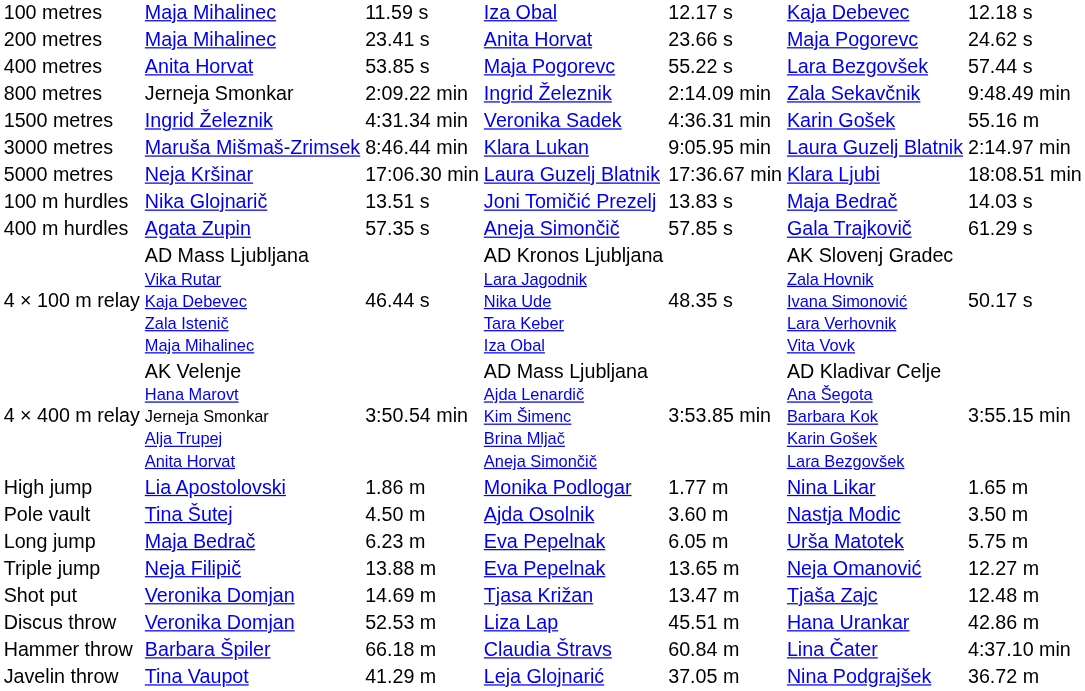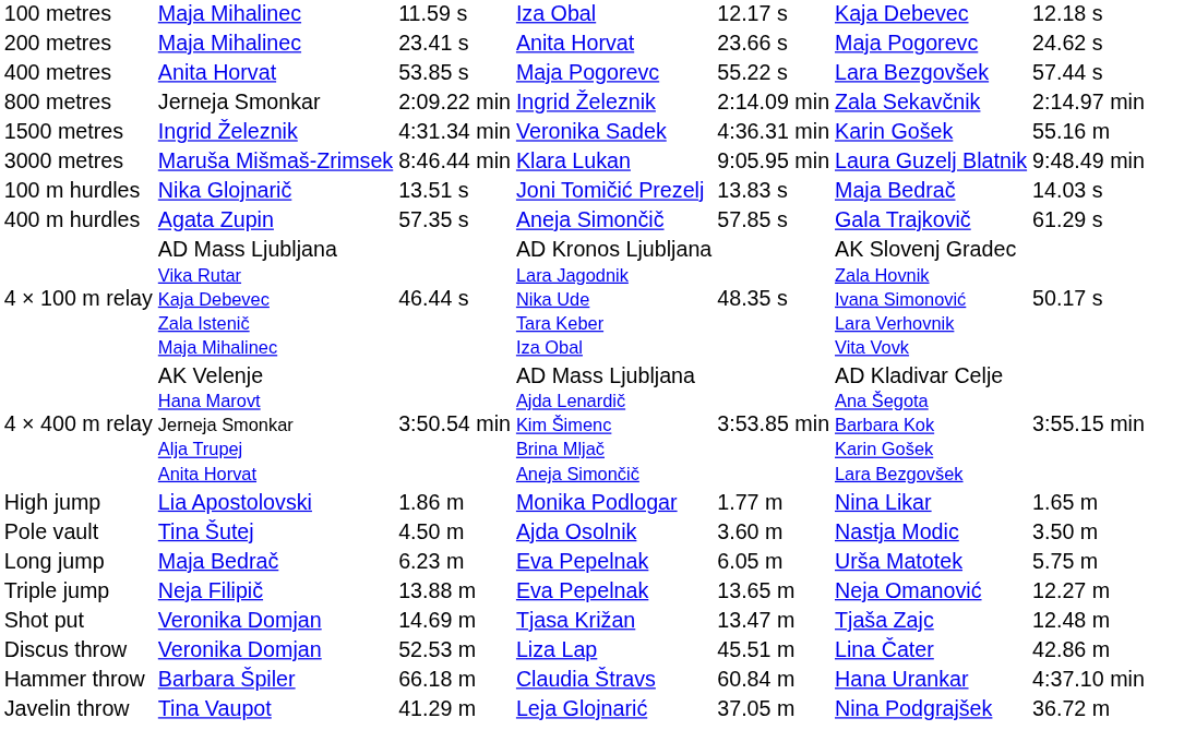800 metres | column 7: 9:48.49 min -> 2:14.97 min
3000 metres | column 7: 2:14.97 min -> 9:48.49 min
- row: 5000 metres | Neja Kršinar | 17:06.30 min | Laura Guzelj Blatnik | 17:36.67 min | Klara Ljubi | 18:08.51 min
Discus throw | column 6: Hana Urankar -> Lina Čater
Hammer throw | column 6: Lina Čater -> Hana Urankar
